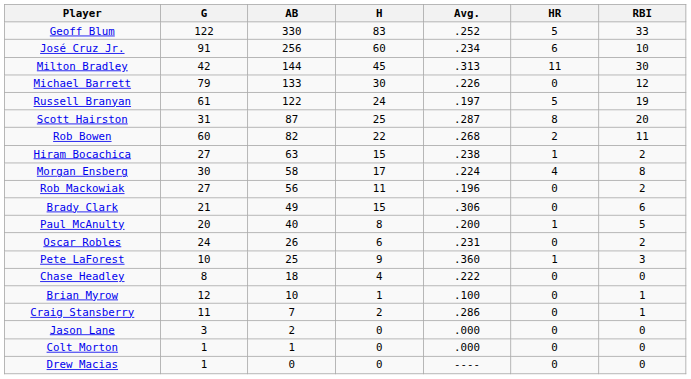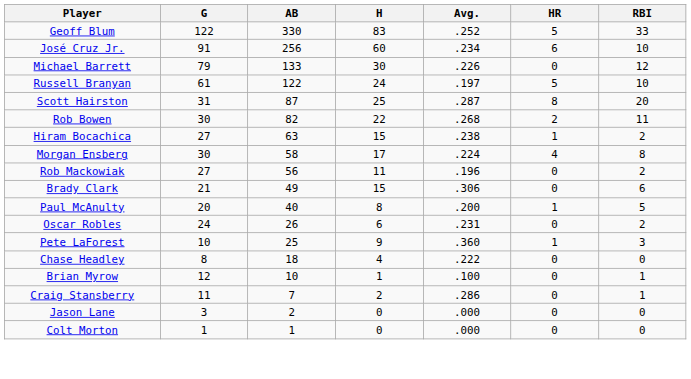- row: Milton Bradley | 42 | 144 | 45 | .313 | 11 | 30
Russell Branyan | RBI: 19 -> 10
Rob Bowen | G: 60 -> 30
- row: Drew Macias | 1 | 0 | 0 | ---- | 0 | 0
